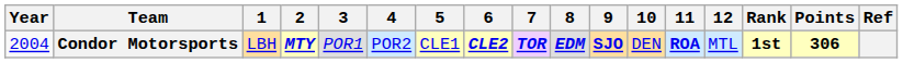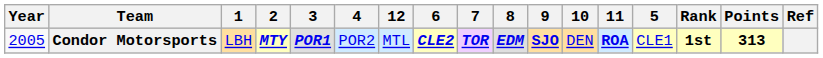columns swapped: 5 <-> 12
Condor Motorsports | Year: 2004 -> 2005
Condor Motorsports | 3: normal -> bold
Condor Motorsports | Points: 306 -> 313
